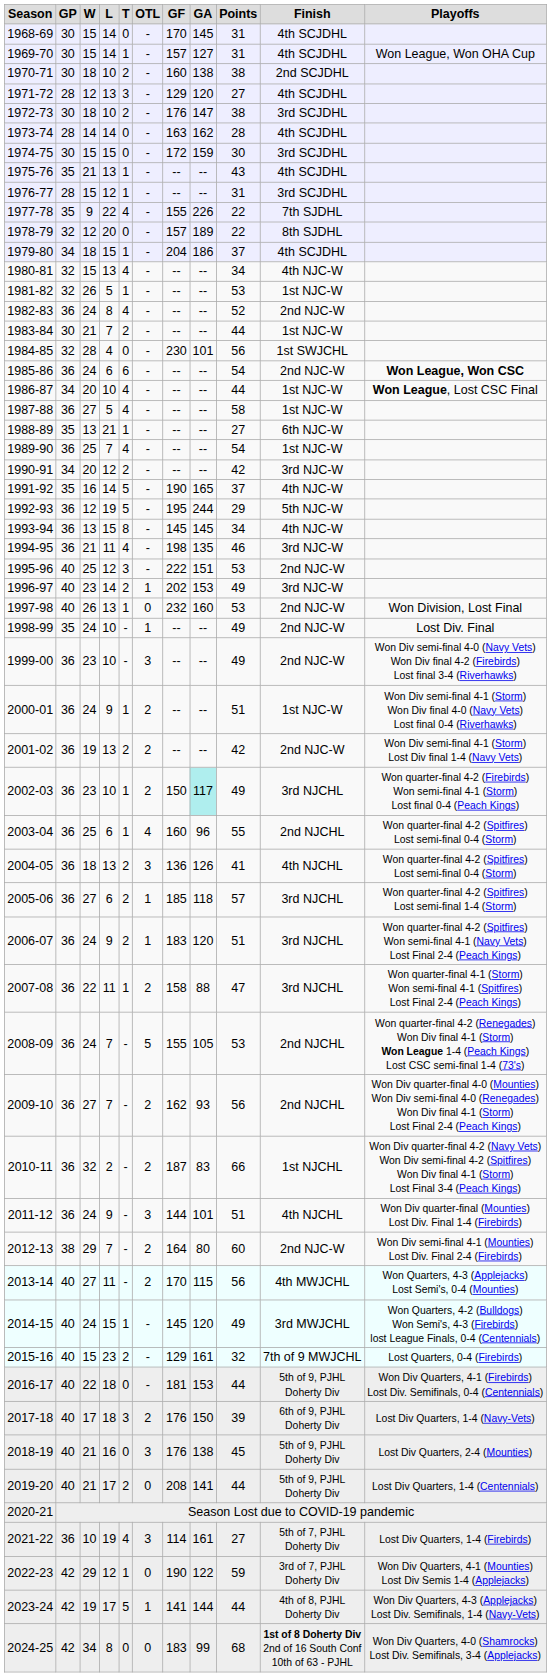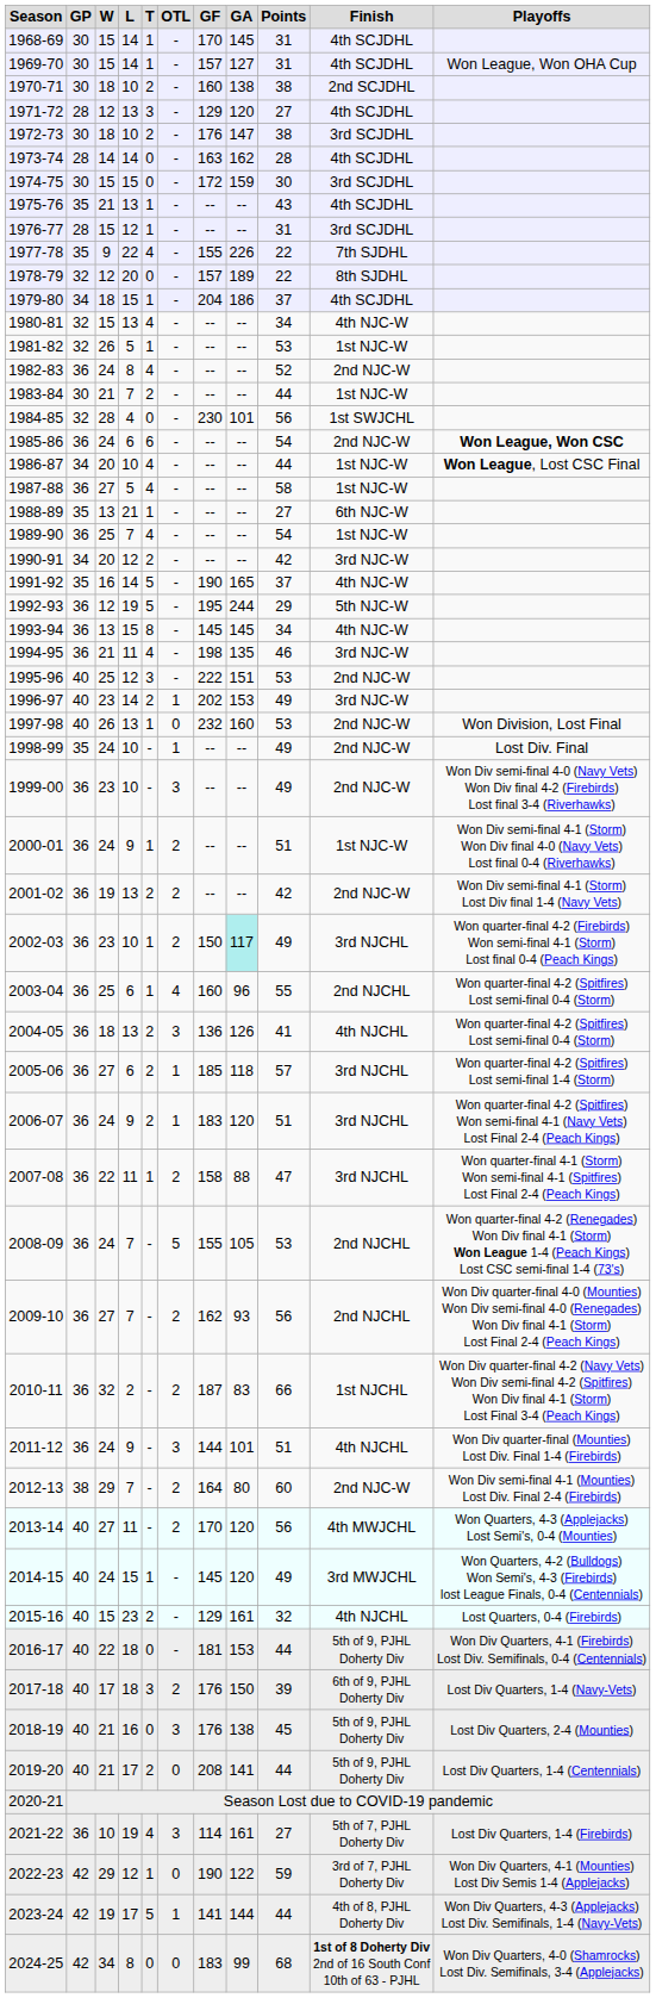1968-69 | T: 0 -> 1
2013-14 | GA: 115 -> 120
2015-16 | Finish: 7th of 9 MWJCHL -> 4th NJCHL
